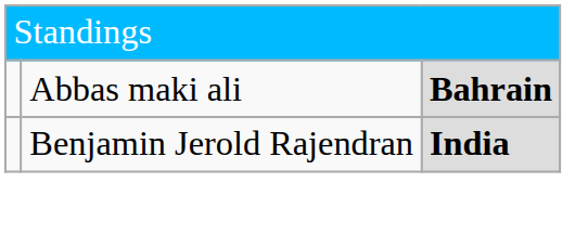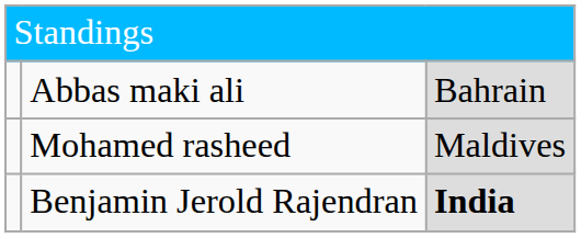Abbas maki ali | column 3: bold -> normal
+ row: Mohamed rasheed | Maldives
